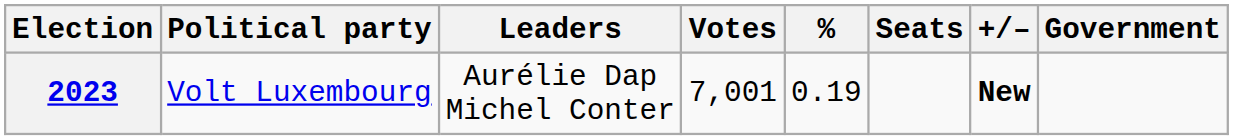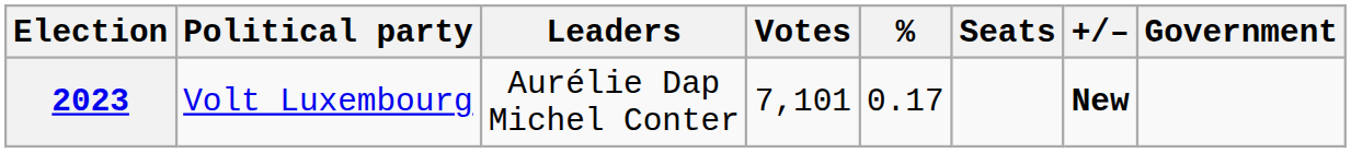2023 | Votes: 7,001 -> 7,101
2023 | %: 0.19 -> 0.17
